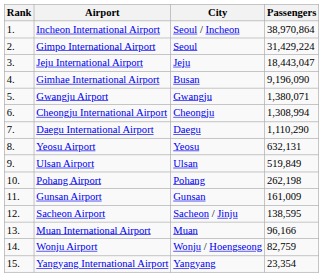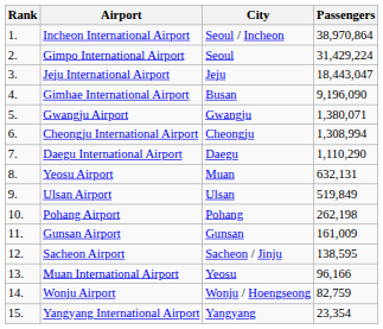Yeosu Airport | City: Yeosu -> Muan
Muan International Airport | City: Muan -> Yeosu
